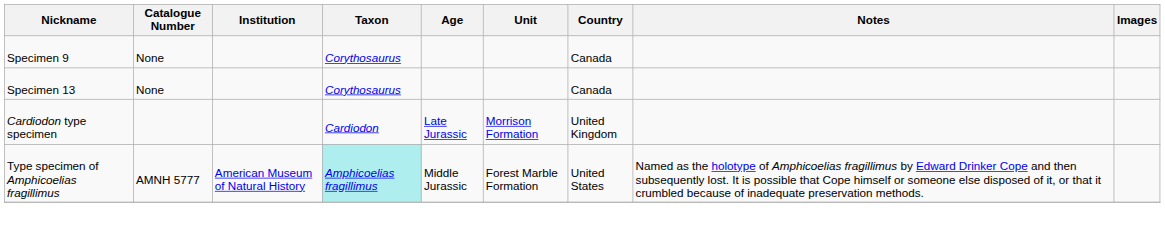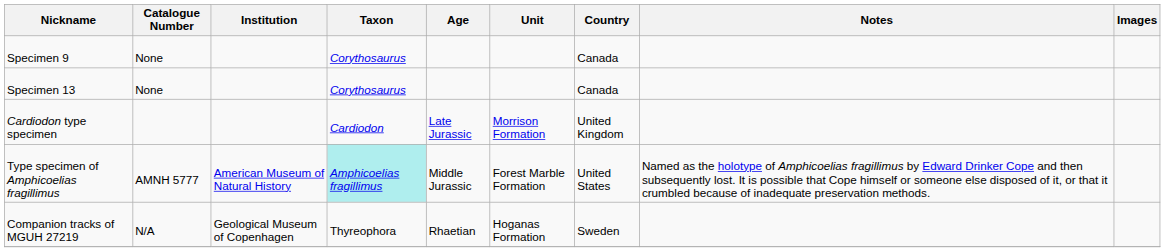+ row: Companion tracks of MGUH 27219 | N/A | Geological Museum of Copenhagen | Thyreophora | Rhaetian | Hoganas Formation | Sweden
